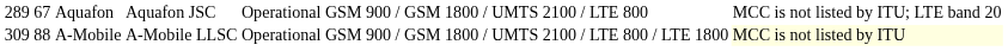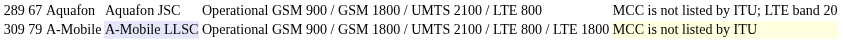A-Mobile | column 2: 88 -> 79
A-Mobile | column 4: no background -> lavender background
